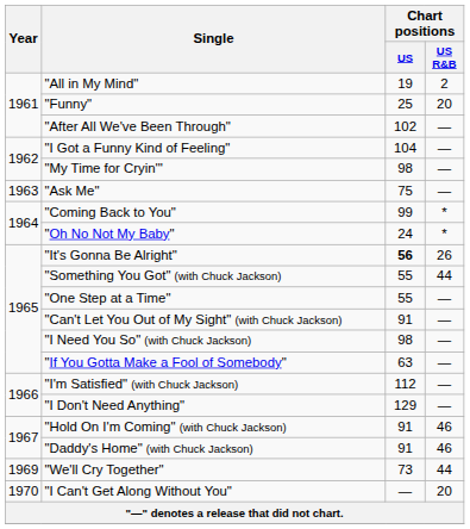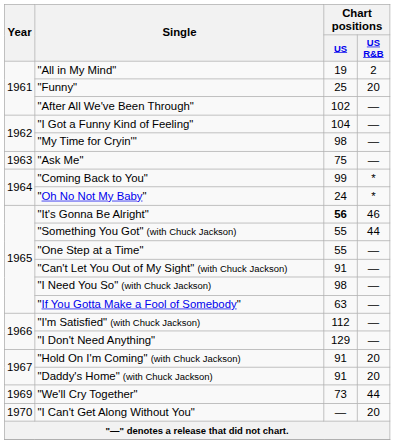"It's Gonna Be Alright" | Chart positions / US R&B: 26 -> 46
"Hold On I'm Coming" (with Chuck Jackson) | Chart positions / US R&B: 46 -> 20
"Daddy's Home" (with Chuck Jackson) | Chart positions / US R&B: 46 -> 20
